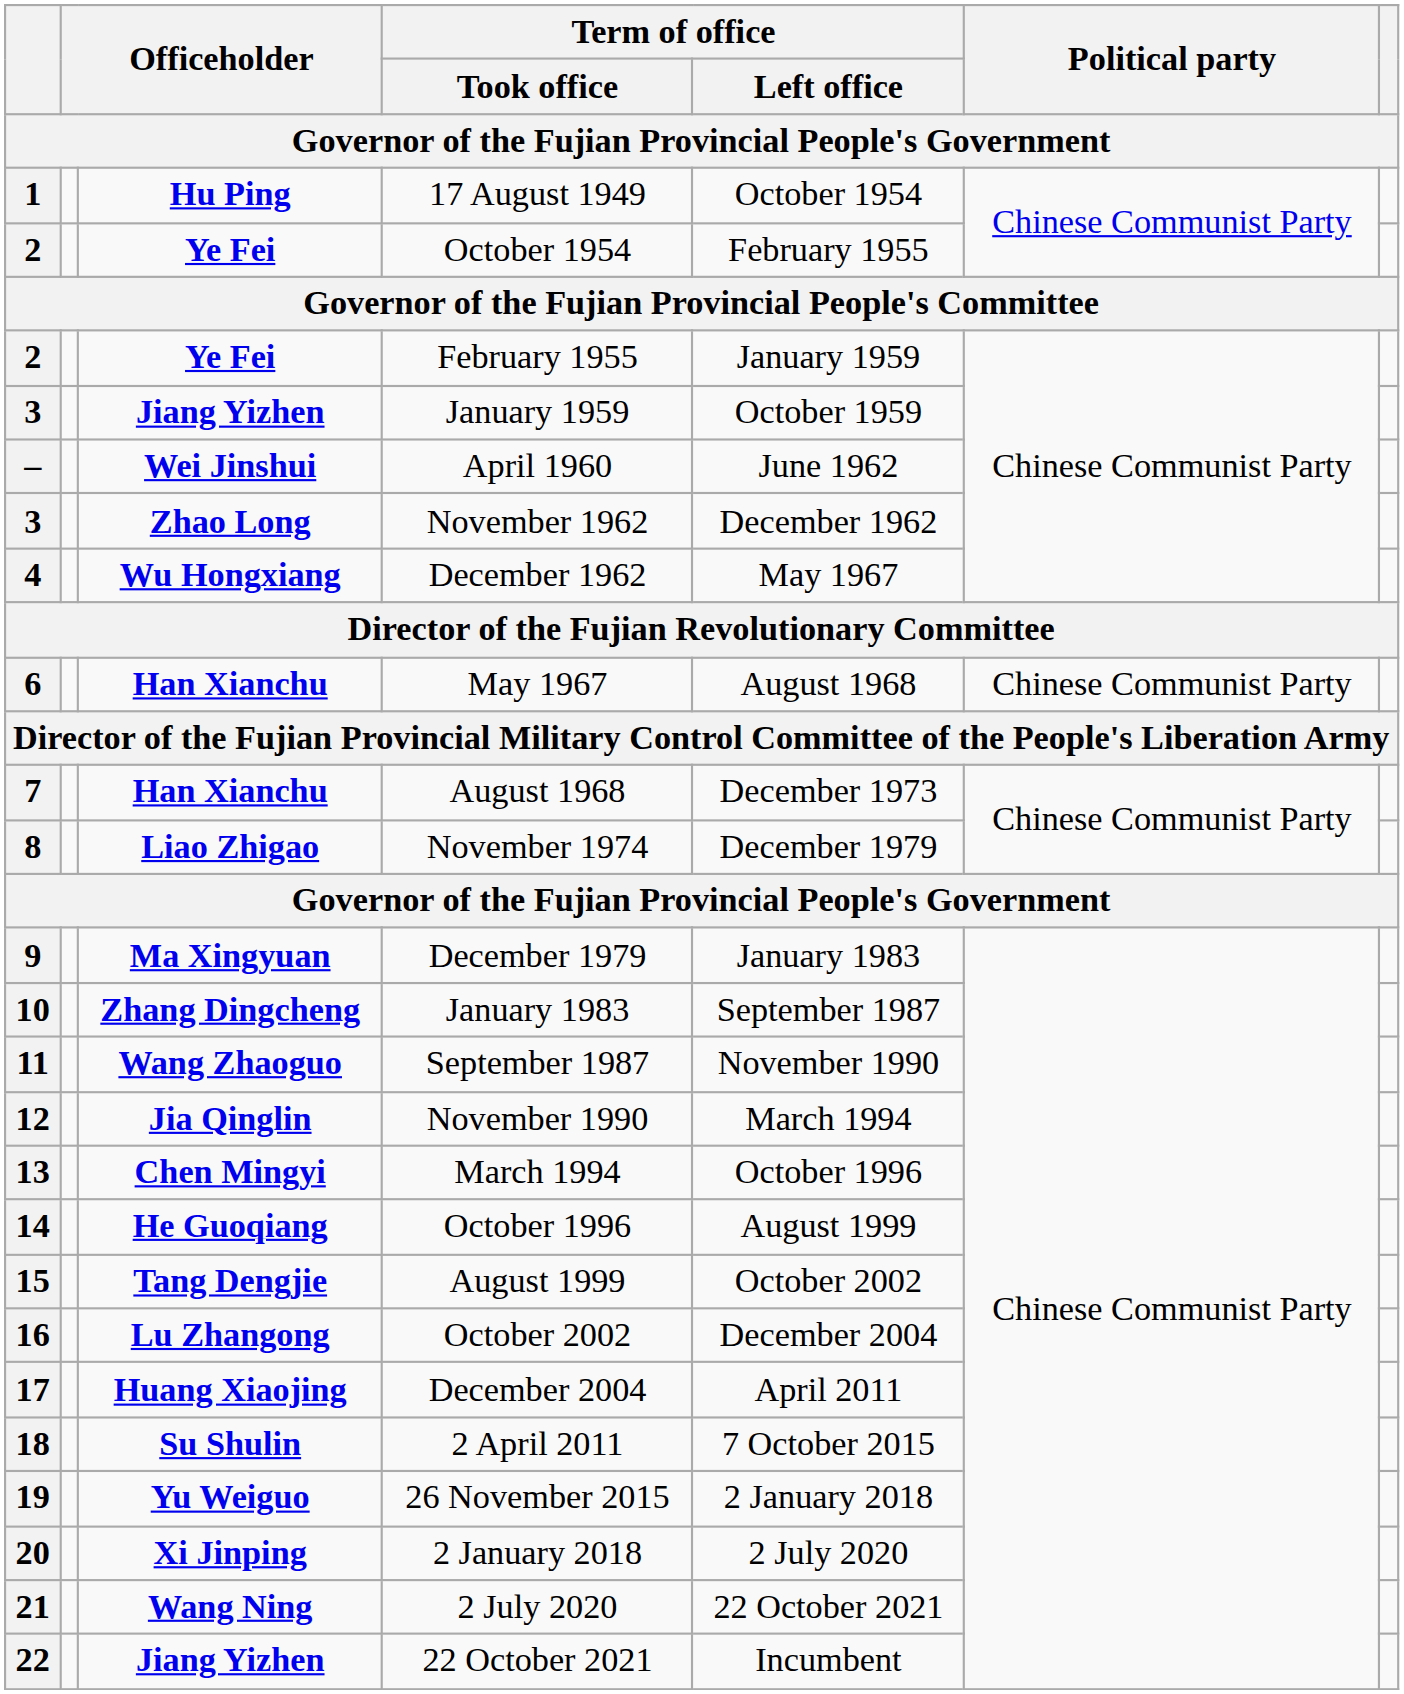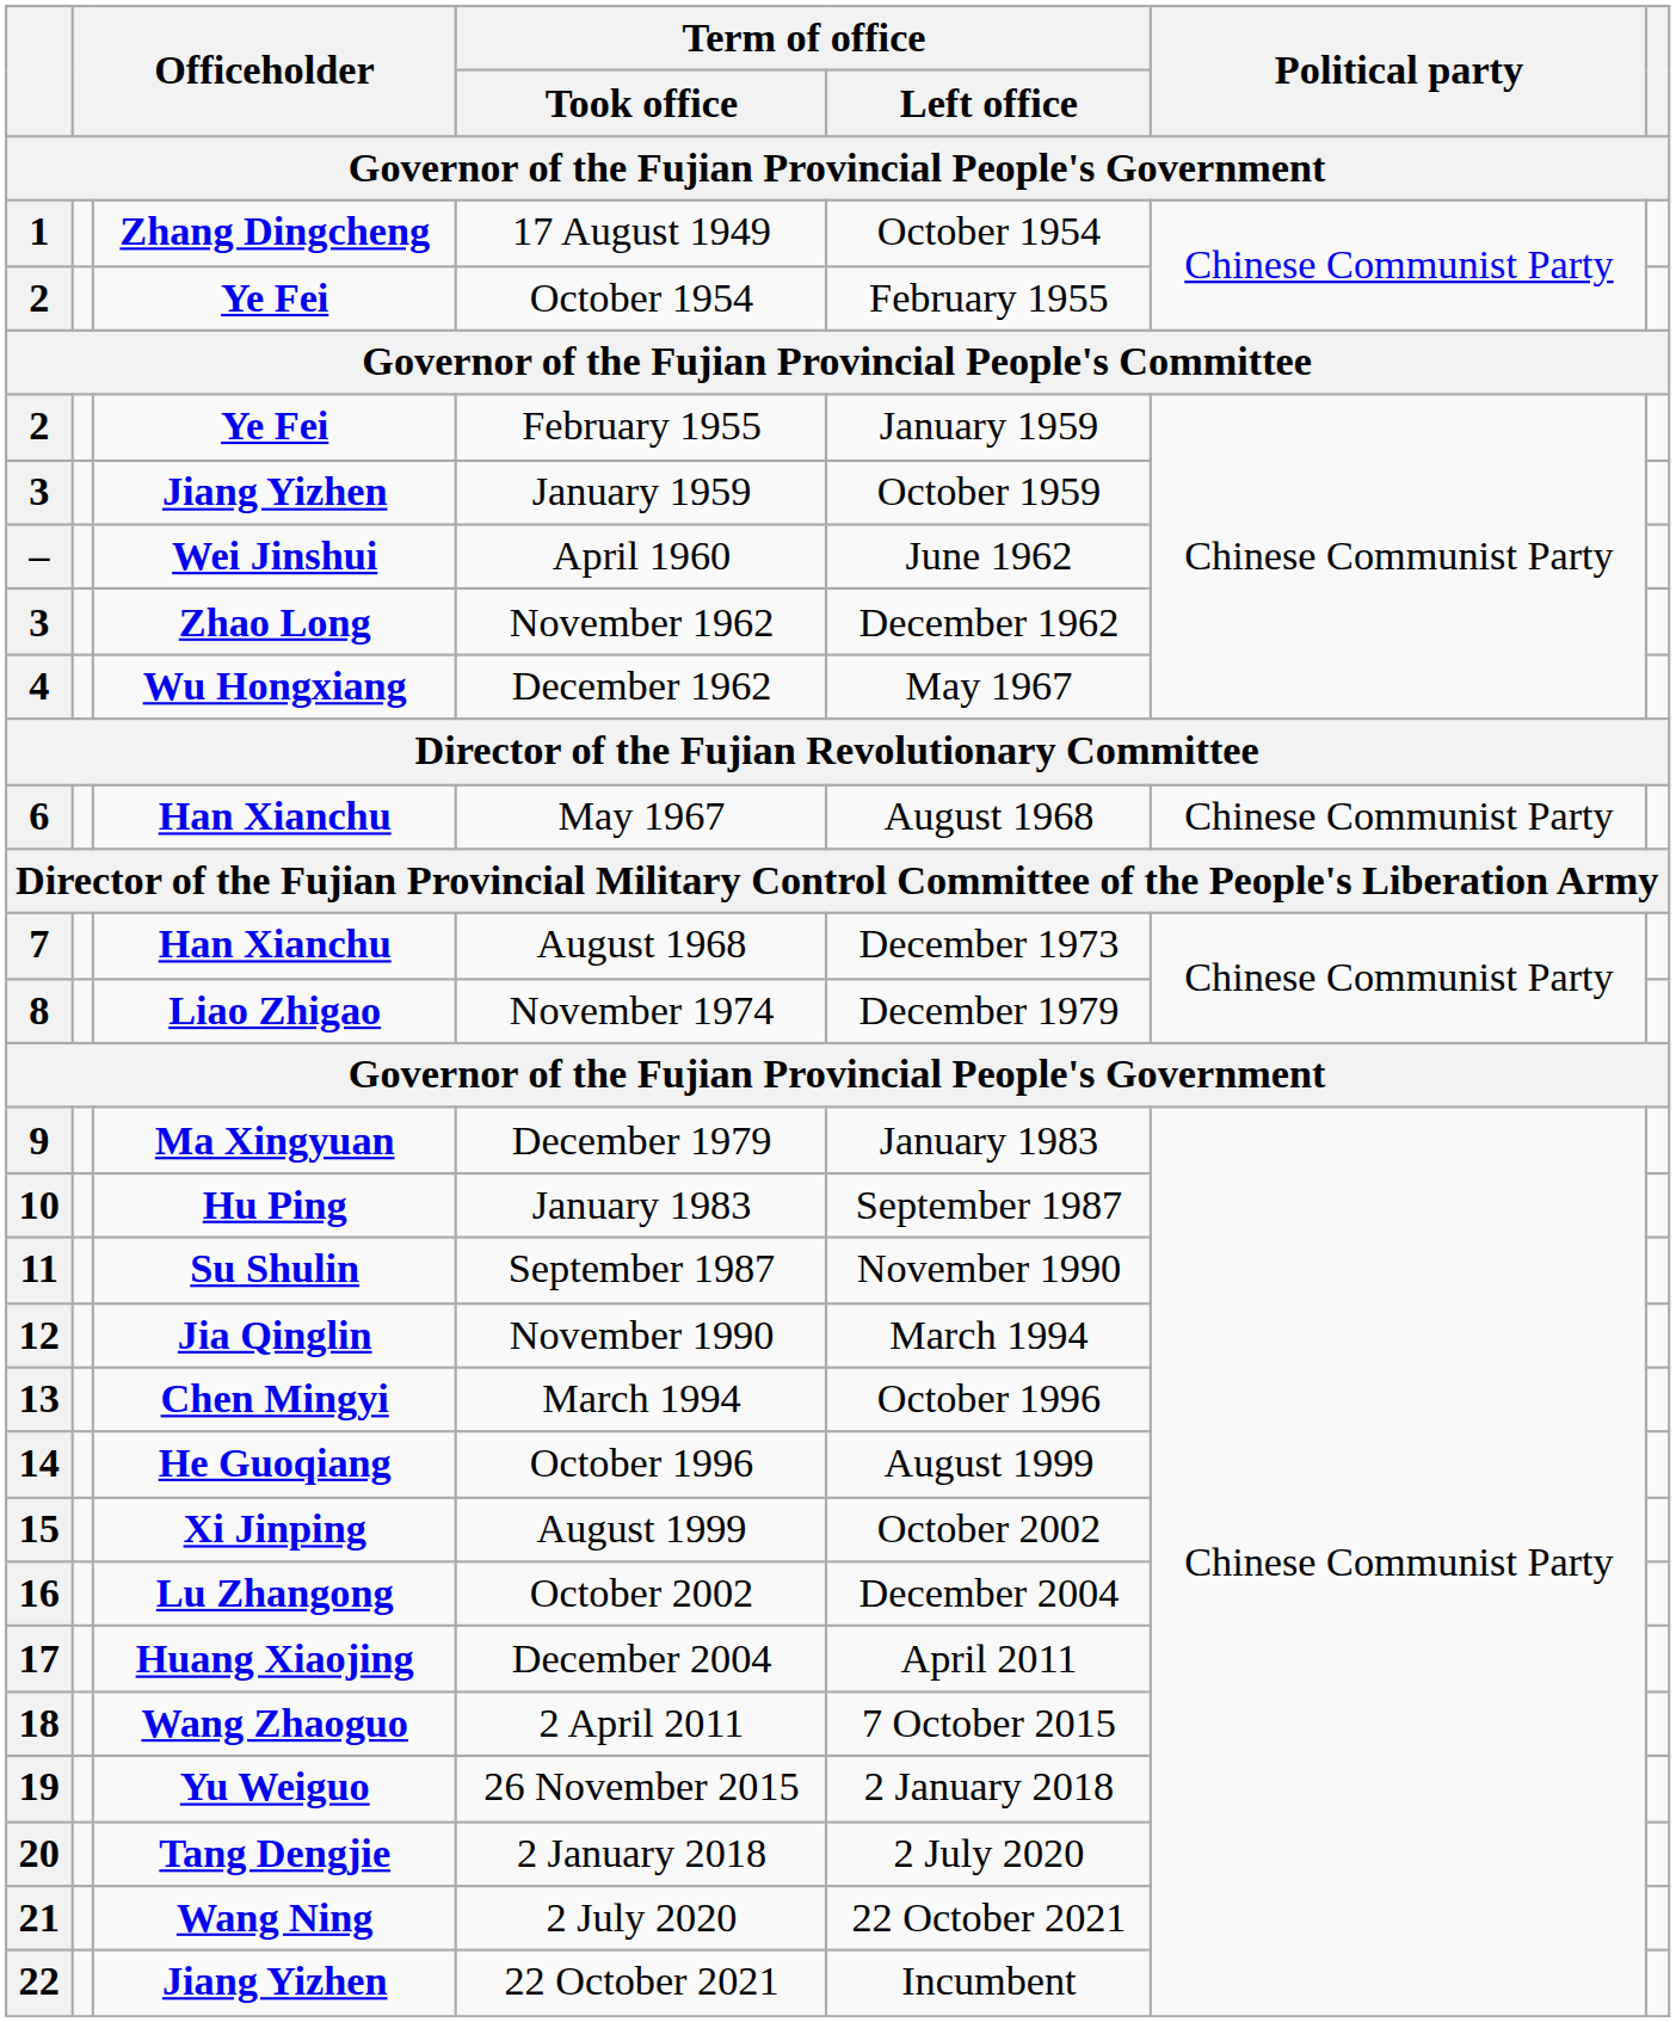1 | column 3: Hu Ping -> Zhang Dingcheng
10 | column 3: Zhang Dingcheng -> Hu Ping
11 | column 3: Wang Zhaoguo -> Su Shulin
15 | column 3: Tang Dengjie -> Xi Jinping
18 | column 3: Su Shulin -> Wang Zhaoguo
20 | column 3: Xi Jinping -> Tang Dengjie
